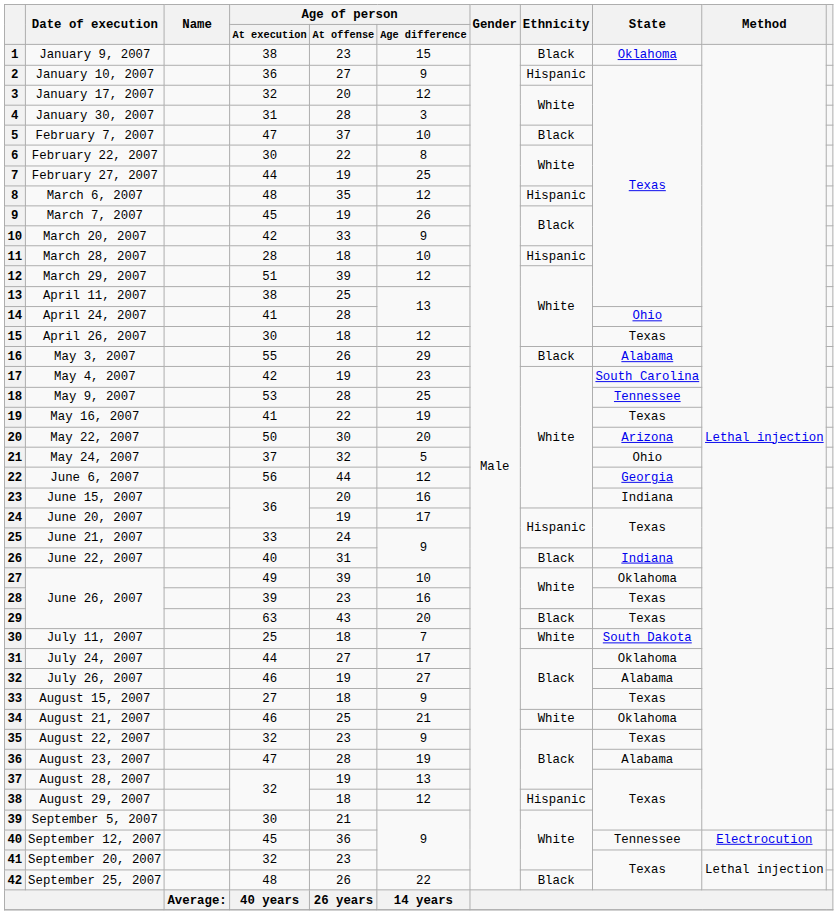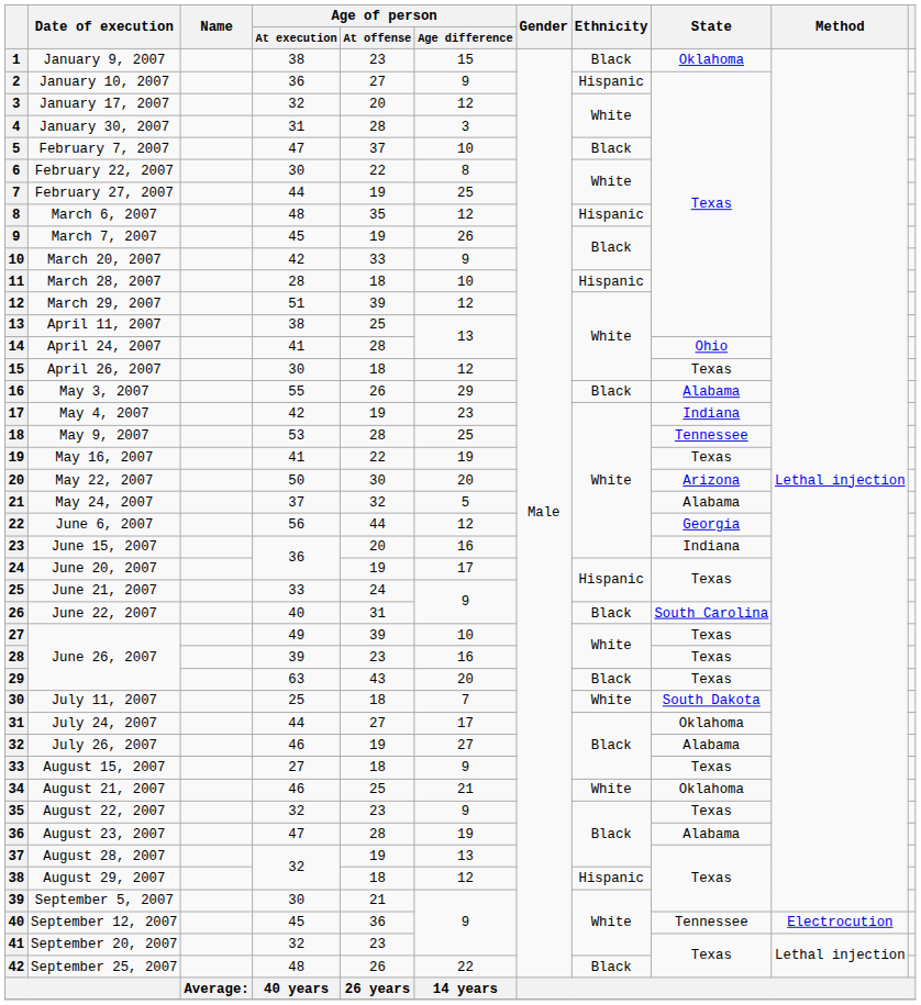May 4, 2007 | State: South Carolina -> Indiana
May 24, 2007 | State: Ohio -> Alabama
June 22, 2007 | State: Indiana -> South Carolina
27 / June 26, 2007 | State: Oklahoma -> Texas
